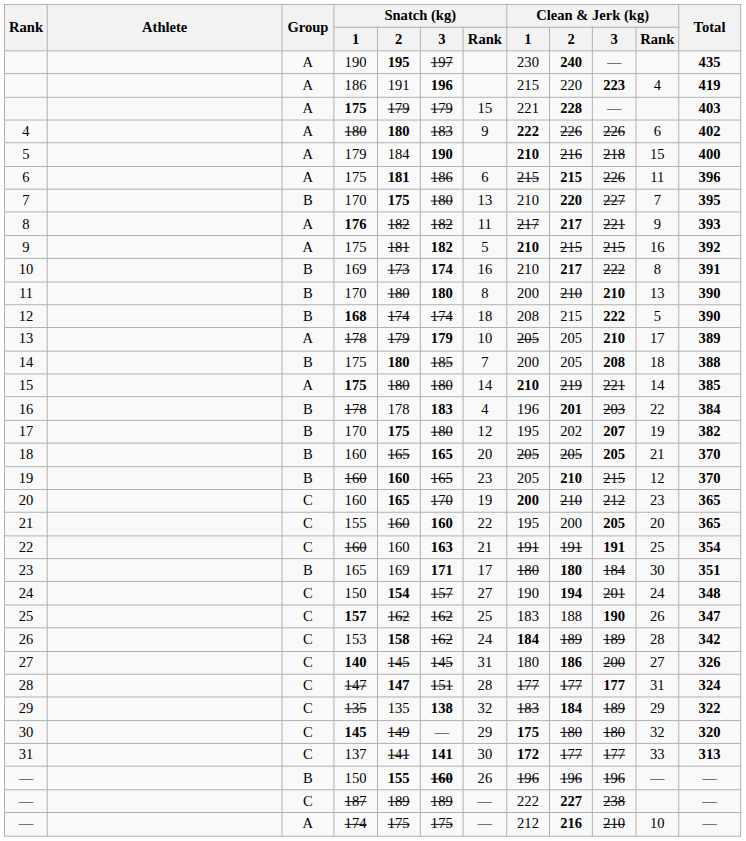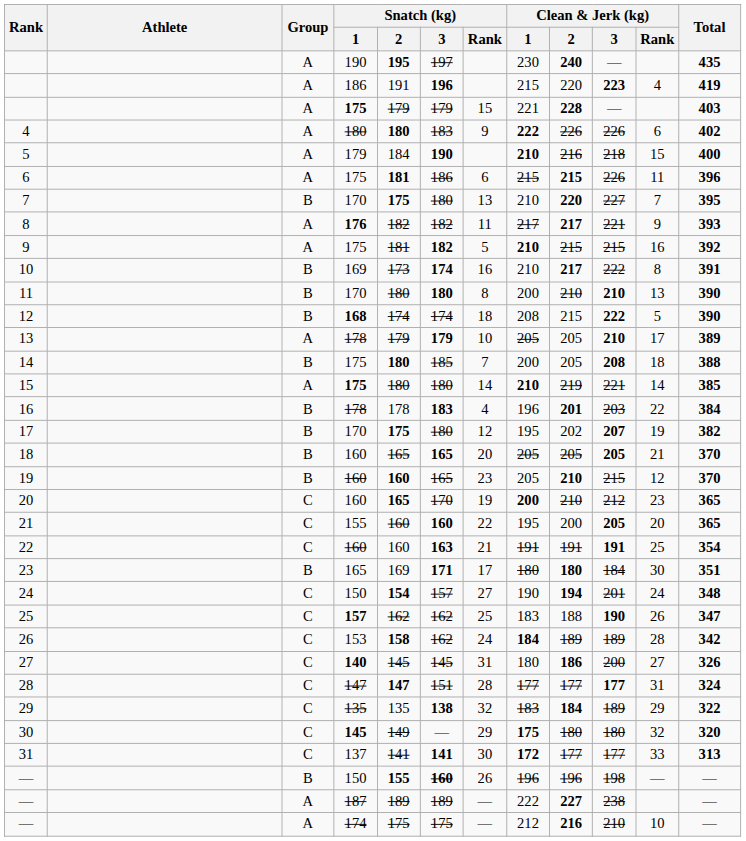— / 150 | Clean & Jerk (kg) / 3: 196 -> 198
— / 187 | Group: C -> A
